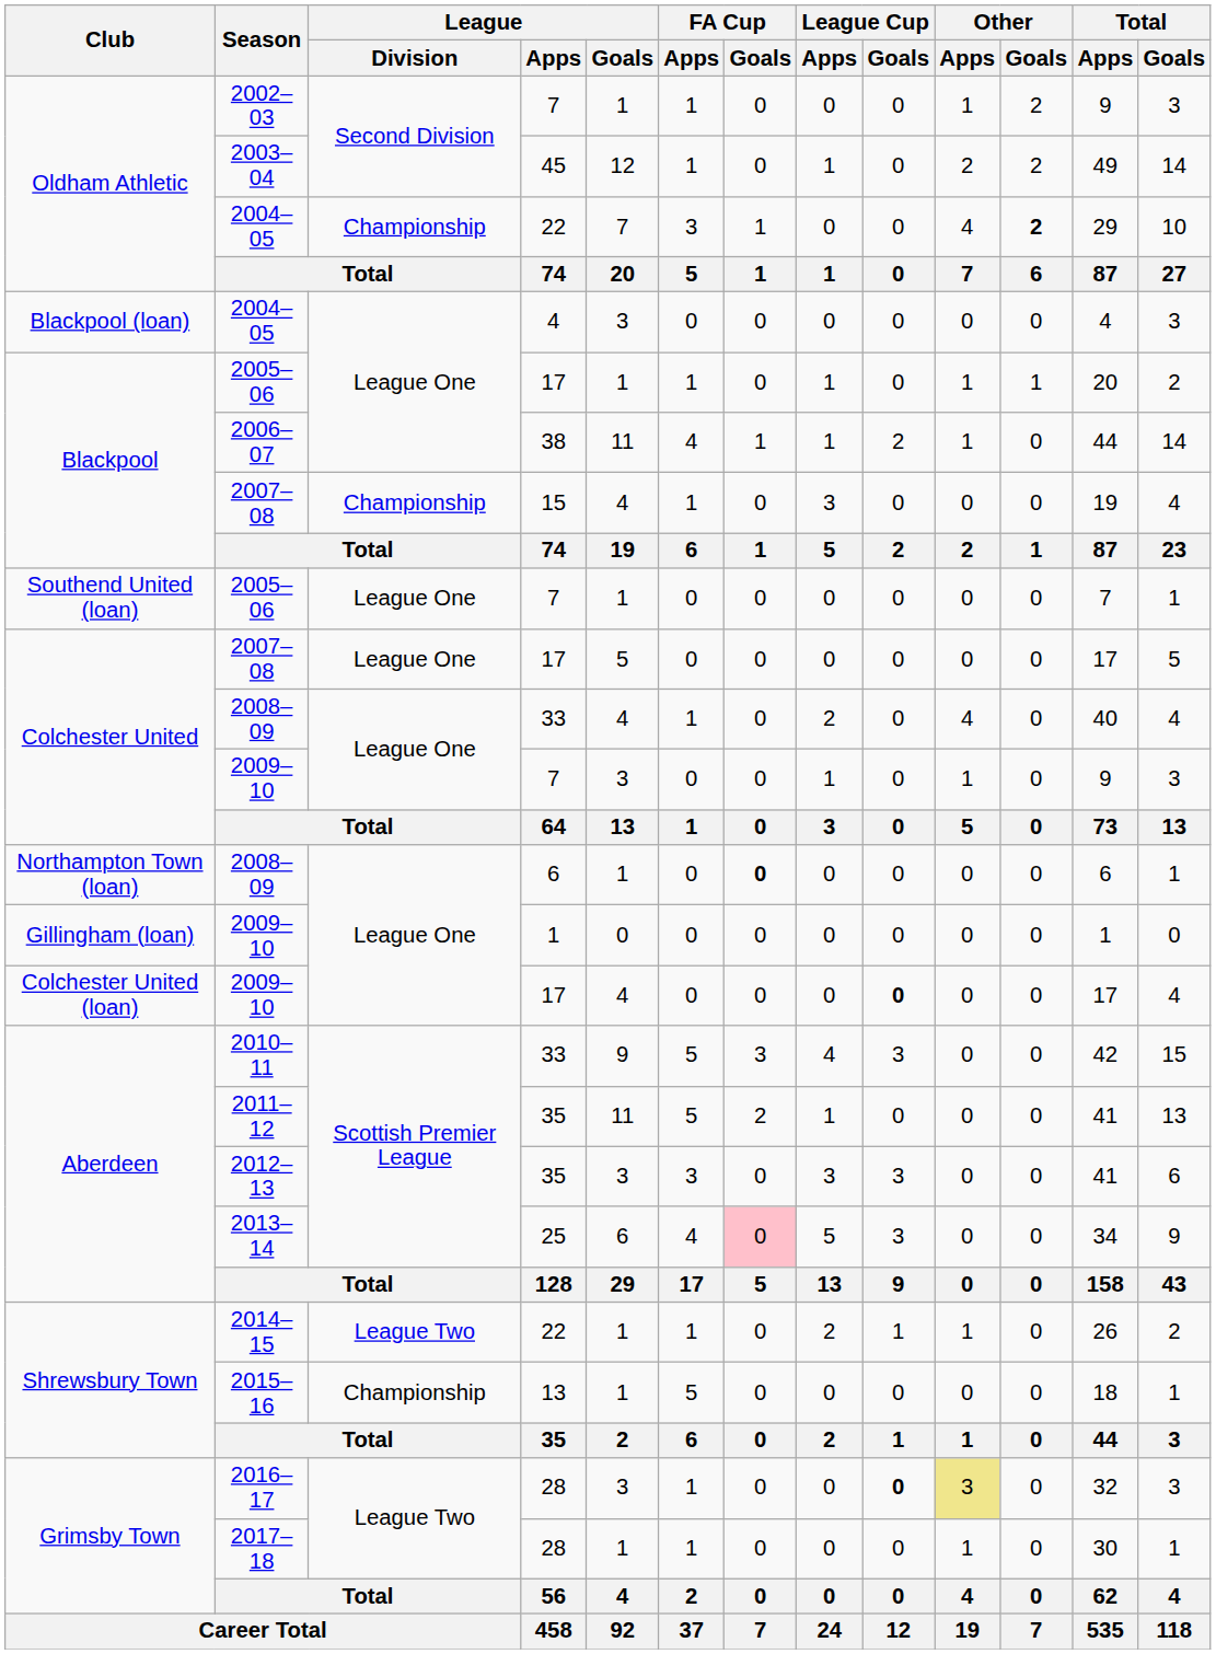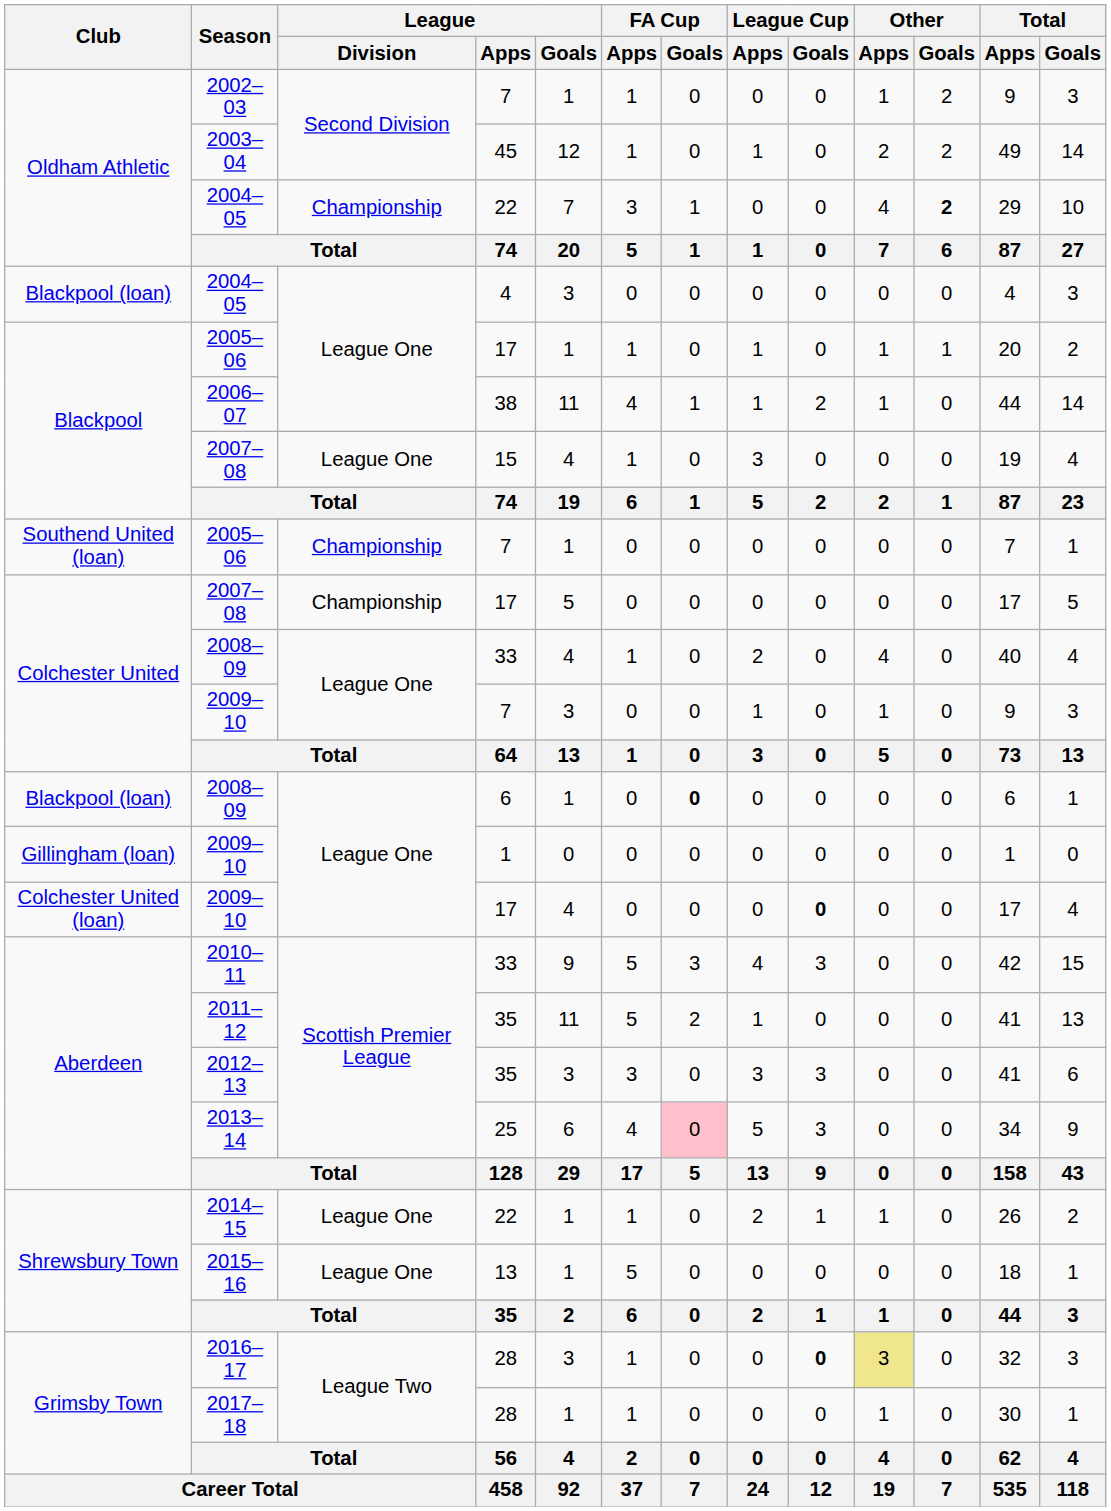2007–08 / 15 | League / Division: Championship -> League One
2005–06 / 7 | League / Division: League One -> Championship
2007–08 / 17 | League / Division: League One -> Championship
2008–09 / 6 | Club: Northampton Town (loan) -> Blackpool (loan)
2014–15 | League / Division: League Two -> League One
2015–16 | League / Division: Championship -> League One
